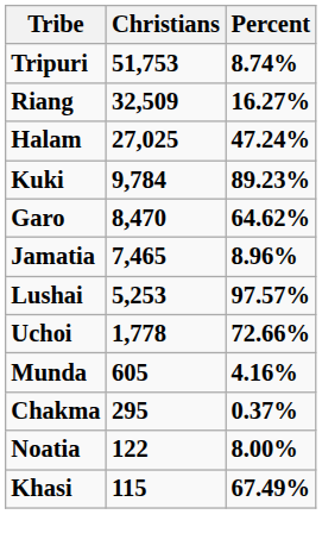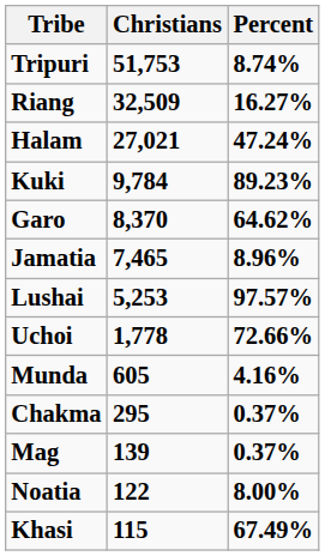Halam | Christians: 27,025 -> 27,021
Garo | Christians: 8,470 -> 8,370
+ row: Mag | 139 | 0.37%
